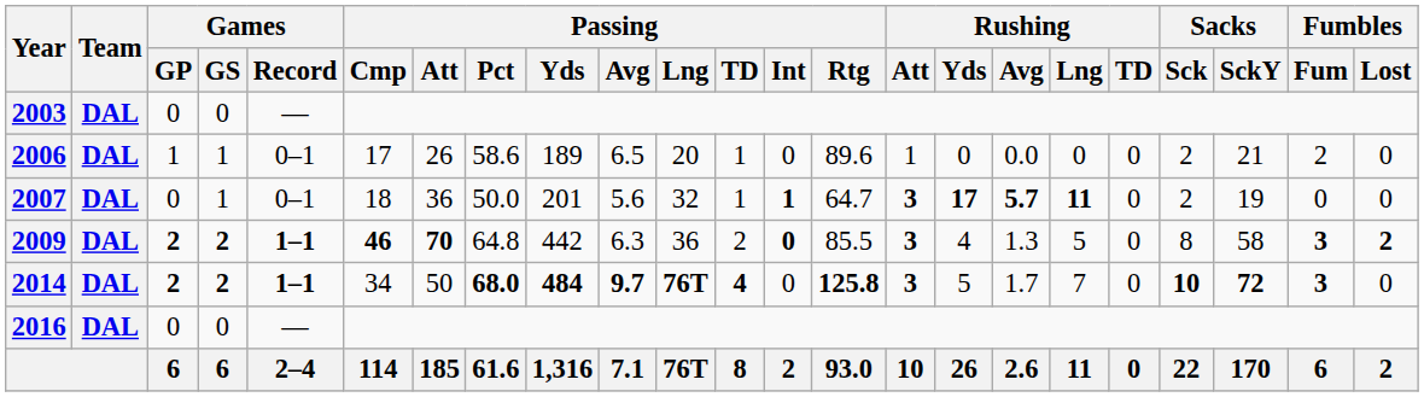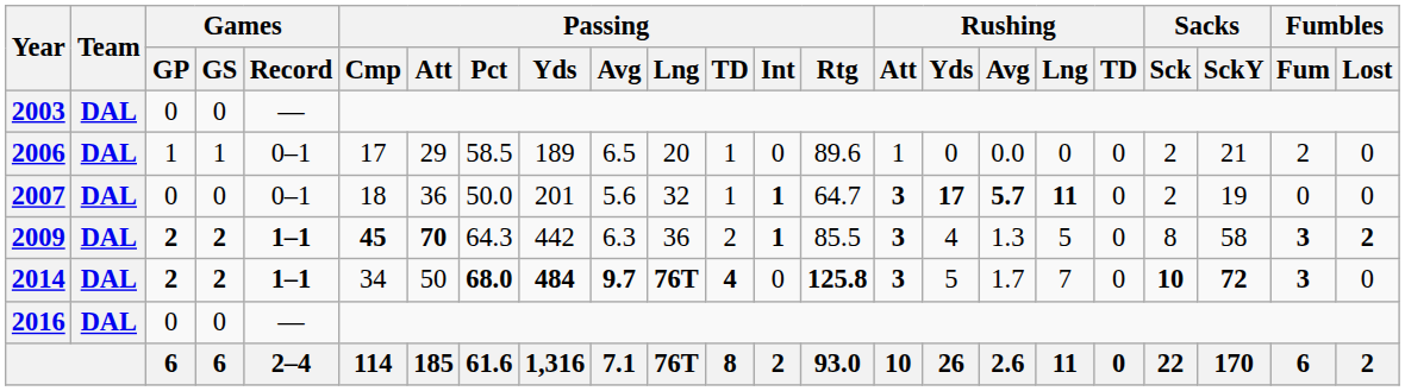2006 | Passing / Att: 26 -> 29
2006 | Passing / Pct: 58.6 -> 58.5
2007 | Games / GS: 1 -> 0
2009 | Passing / Cmp: 46 -> 45
2009 | Passing / Pct: 64.8 -> 64.3
2009 | Passing / Int: 0 -> 1
